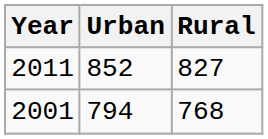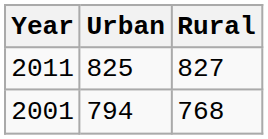2011 | Urban: 852 -> 825
